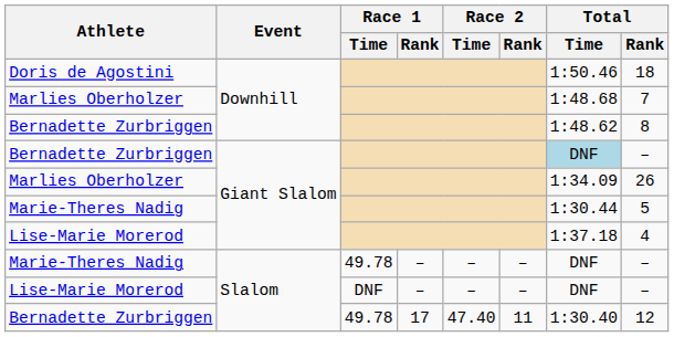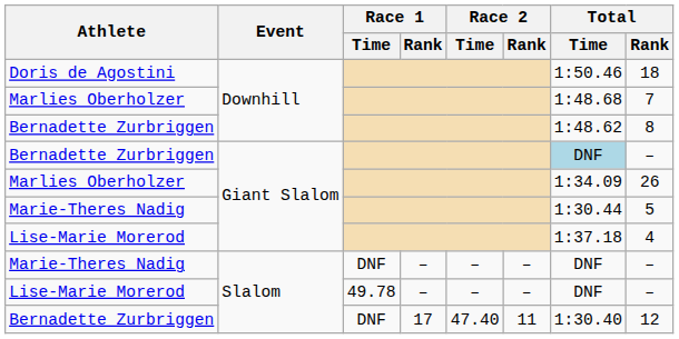Marie-Theres Nadig / Slalom | Race 1 / Time: 49.78 -> DNF
Lise-Marie Morerod / Slalom | Race 1 / Time: DNF -> 49.78
Bernadette Zurbriggen / Slalom | Race 1 / Time: 49.78 -> DNF
